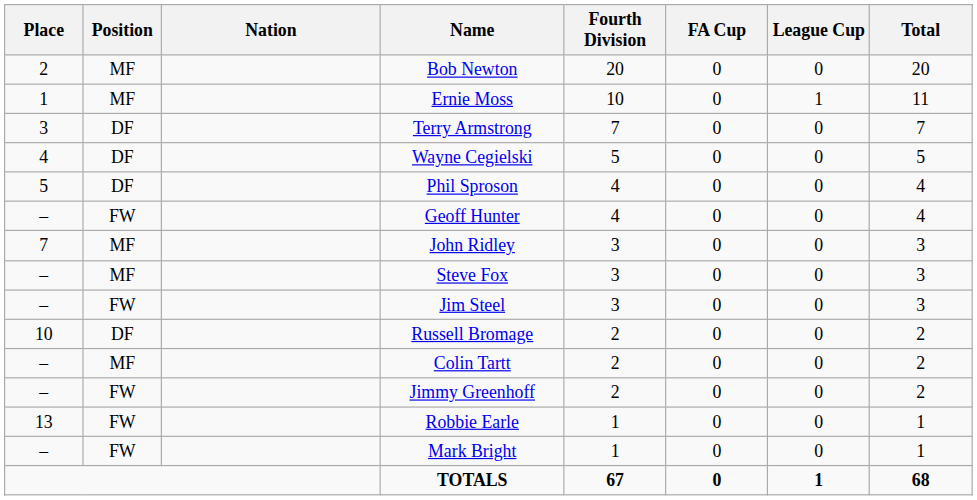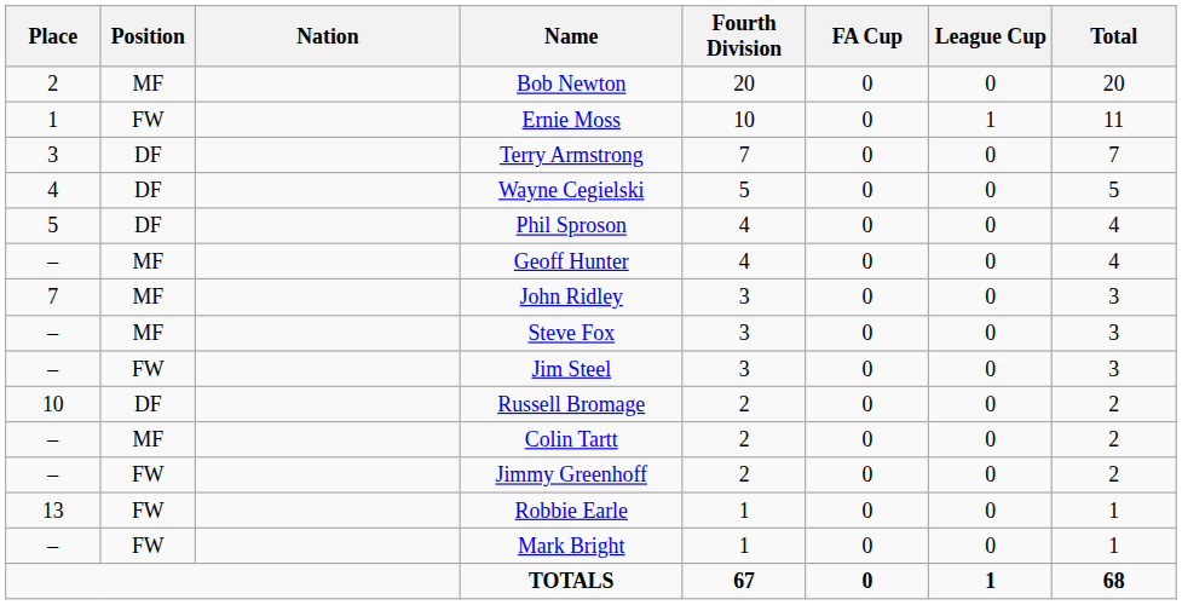Ernie Moss | Position: MF -> FW
Geoff Hunter | Position: FW -> MF
